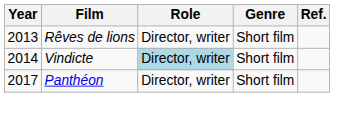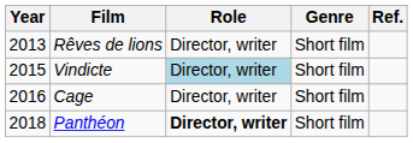Vindicte | Year: 2014 -> 2015
+ row: 2016 | Cage | Director, writer | Short film
Panthéon | Year: 2017 -> 2018
Panthéon | Role: normal -> bold
